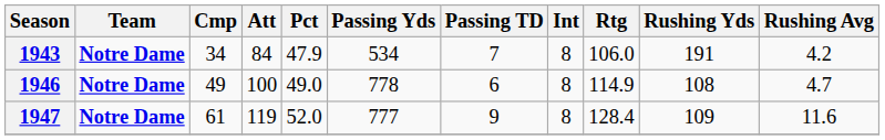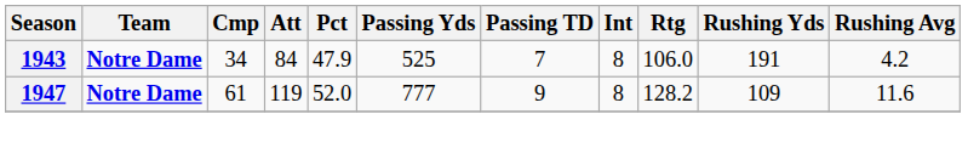1943 | Passing Yds: 534 -> 525
- row: 1946 | Notre Dame | 49 | 100 | 49.0 | 778 | 6 | 8 | 114.9 | 108 | 4.7
1947 | Rtg: 128.4 -> 128.2
